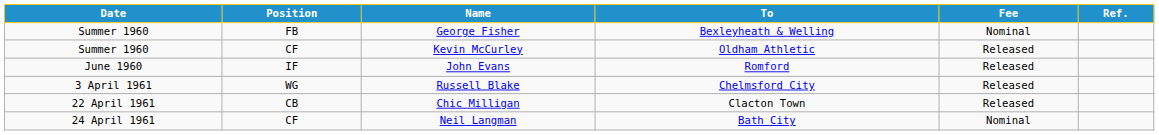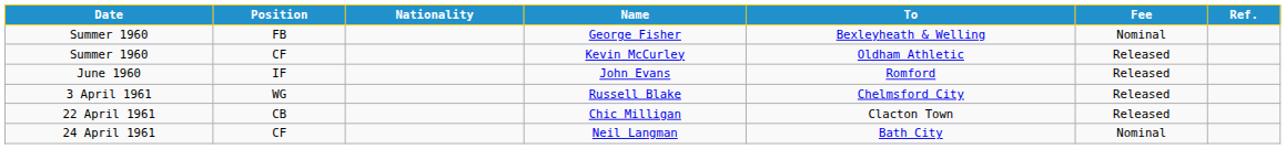+ column: Nationality
